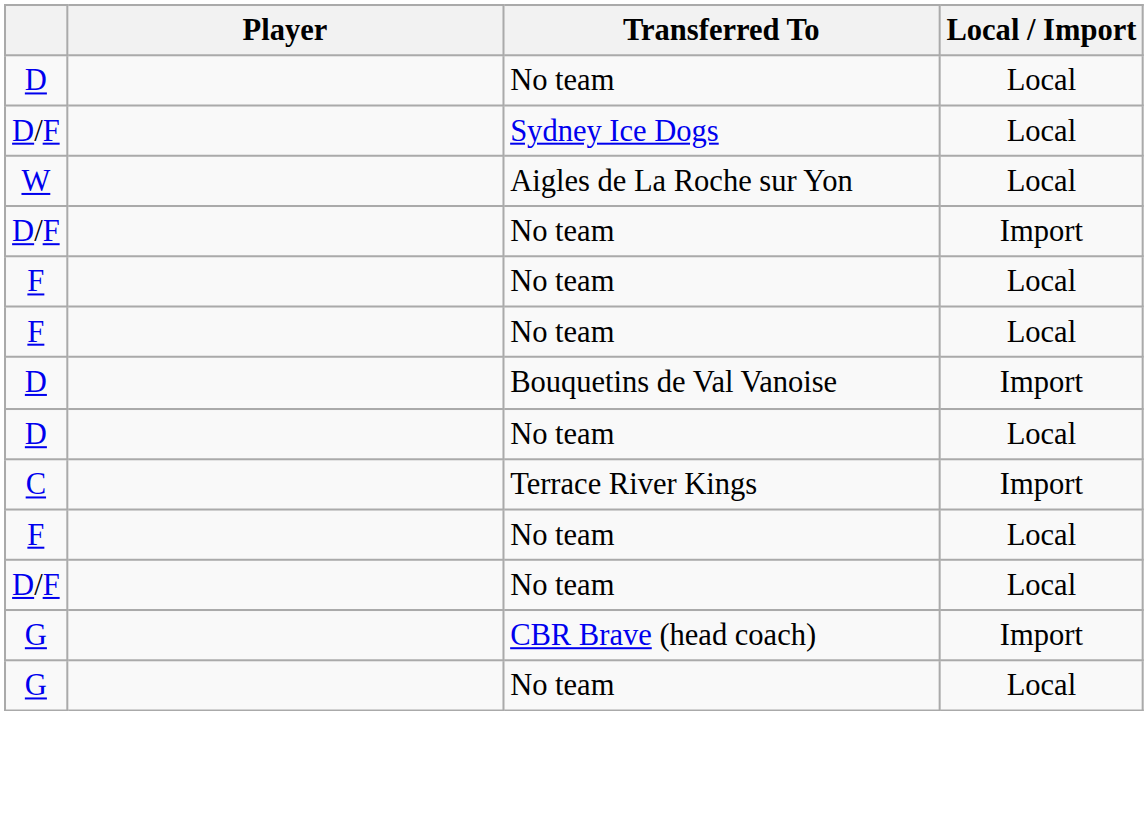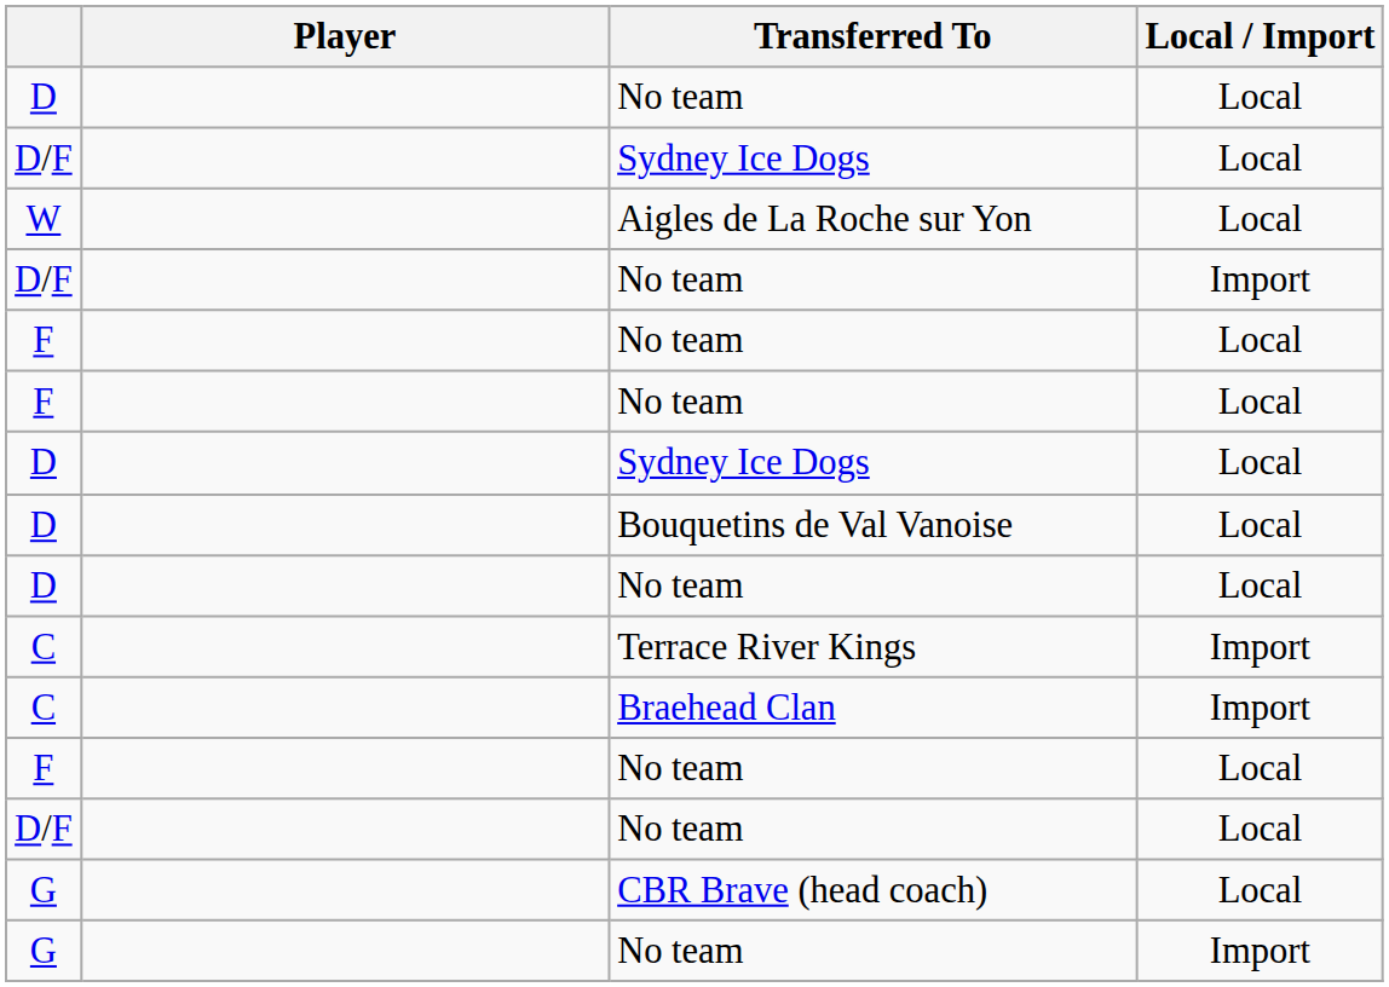+ row: D | Sydney Ice Dogs | Local
Bouquetins de Val Vanoise | Local / Import: Import -> Local
+ row: C | Braehead Clan | Import
CBR Brave (head coach) | Local / Import: Import -> Local
G / No team | Local / Import: Local -> Import
